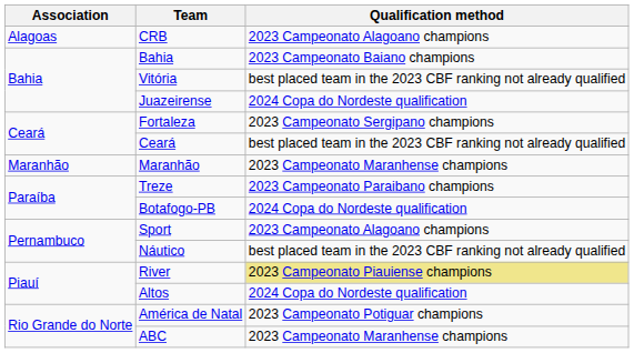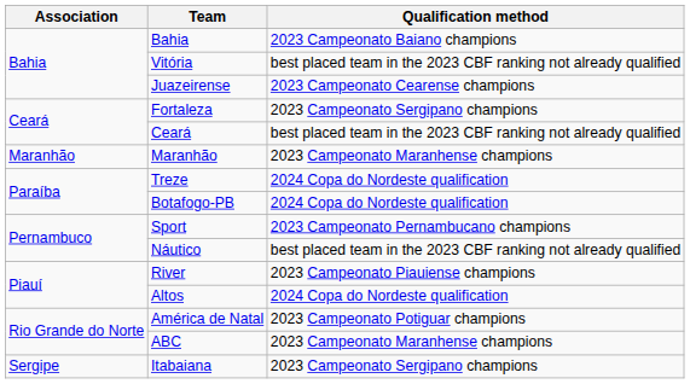- row: Alagoas | CRB | 2023 Campeonato Alagoano champions
Juazeirense | Qualification method: 2024 Copa do Nordeste qualification -> 2023 Campeonato Cearense champions
Treze | Qualification method: 2023 Campeonato Paraibano champions -> 2024 Copa do Nordeste qualification
Sport | Qualification method: 2023 Campeonato Alagoano champions -> 2023 Campeonato Pernambucano champions
River | Qualification method: khaki background -> no background
+ row: Sergipe | Itabaiana | 2023 Campeonato Sergipano champions
